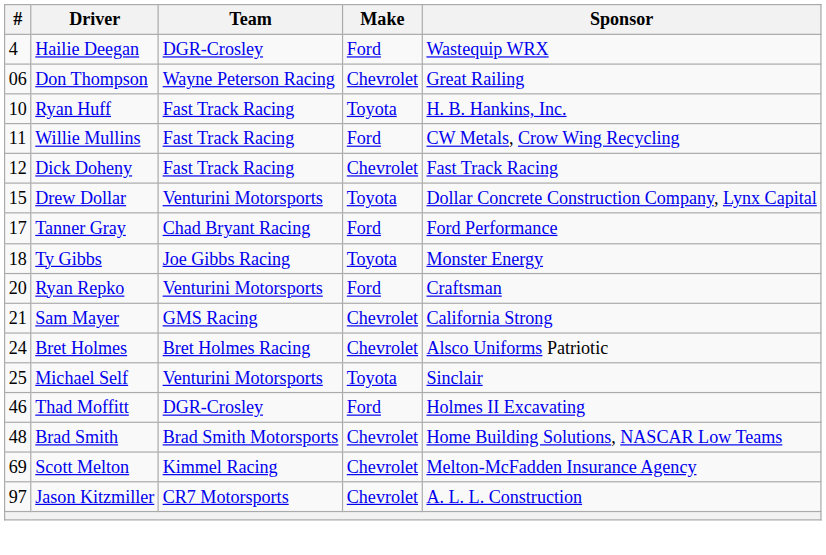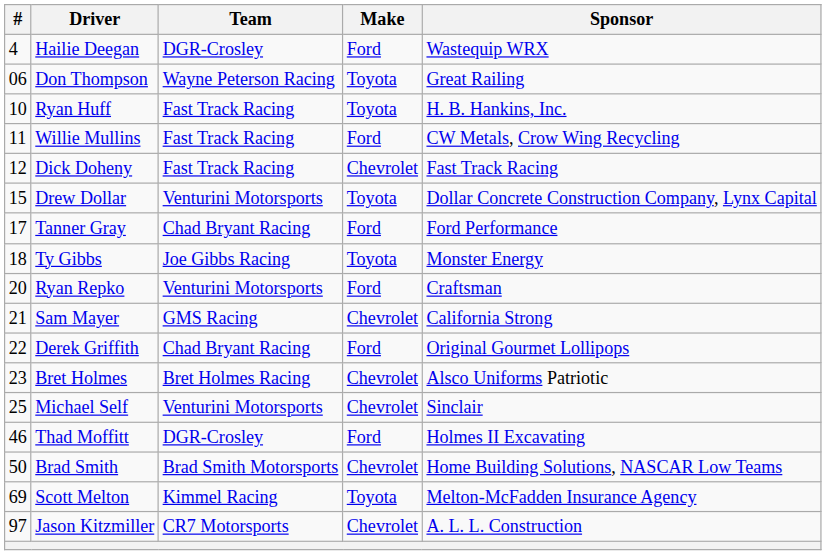Don Thompson | Make: Chevrolet -> Toyota
+ row: 22 | Derek Griffith | Chad Bryant Racing | Ford | Original Gourmet Lollipops
Bret Holmes | #: 24 -> 23
Michael Self | Make: Toyota -> Chevrolet
Brad Smith | #: 48 -> 50
Scott Melton | Make: Chevrolet -> Toyota
